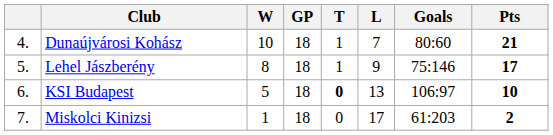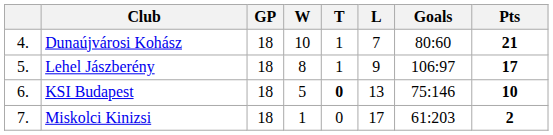columns swapped: GP <-> W
Lehel Jászberény | Goals: 75:146 -> 106:97
KSI Budapest | Goals: 106:97 -> 75:146
